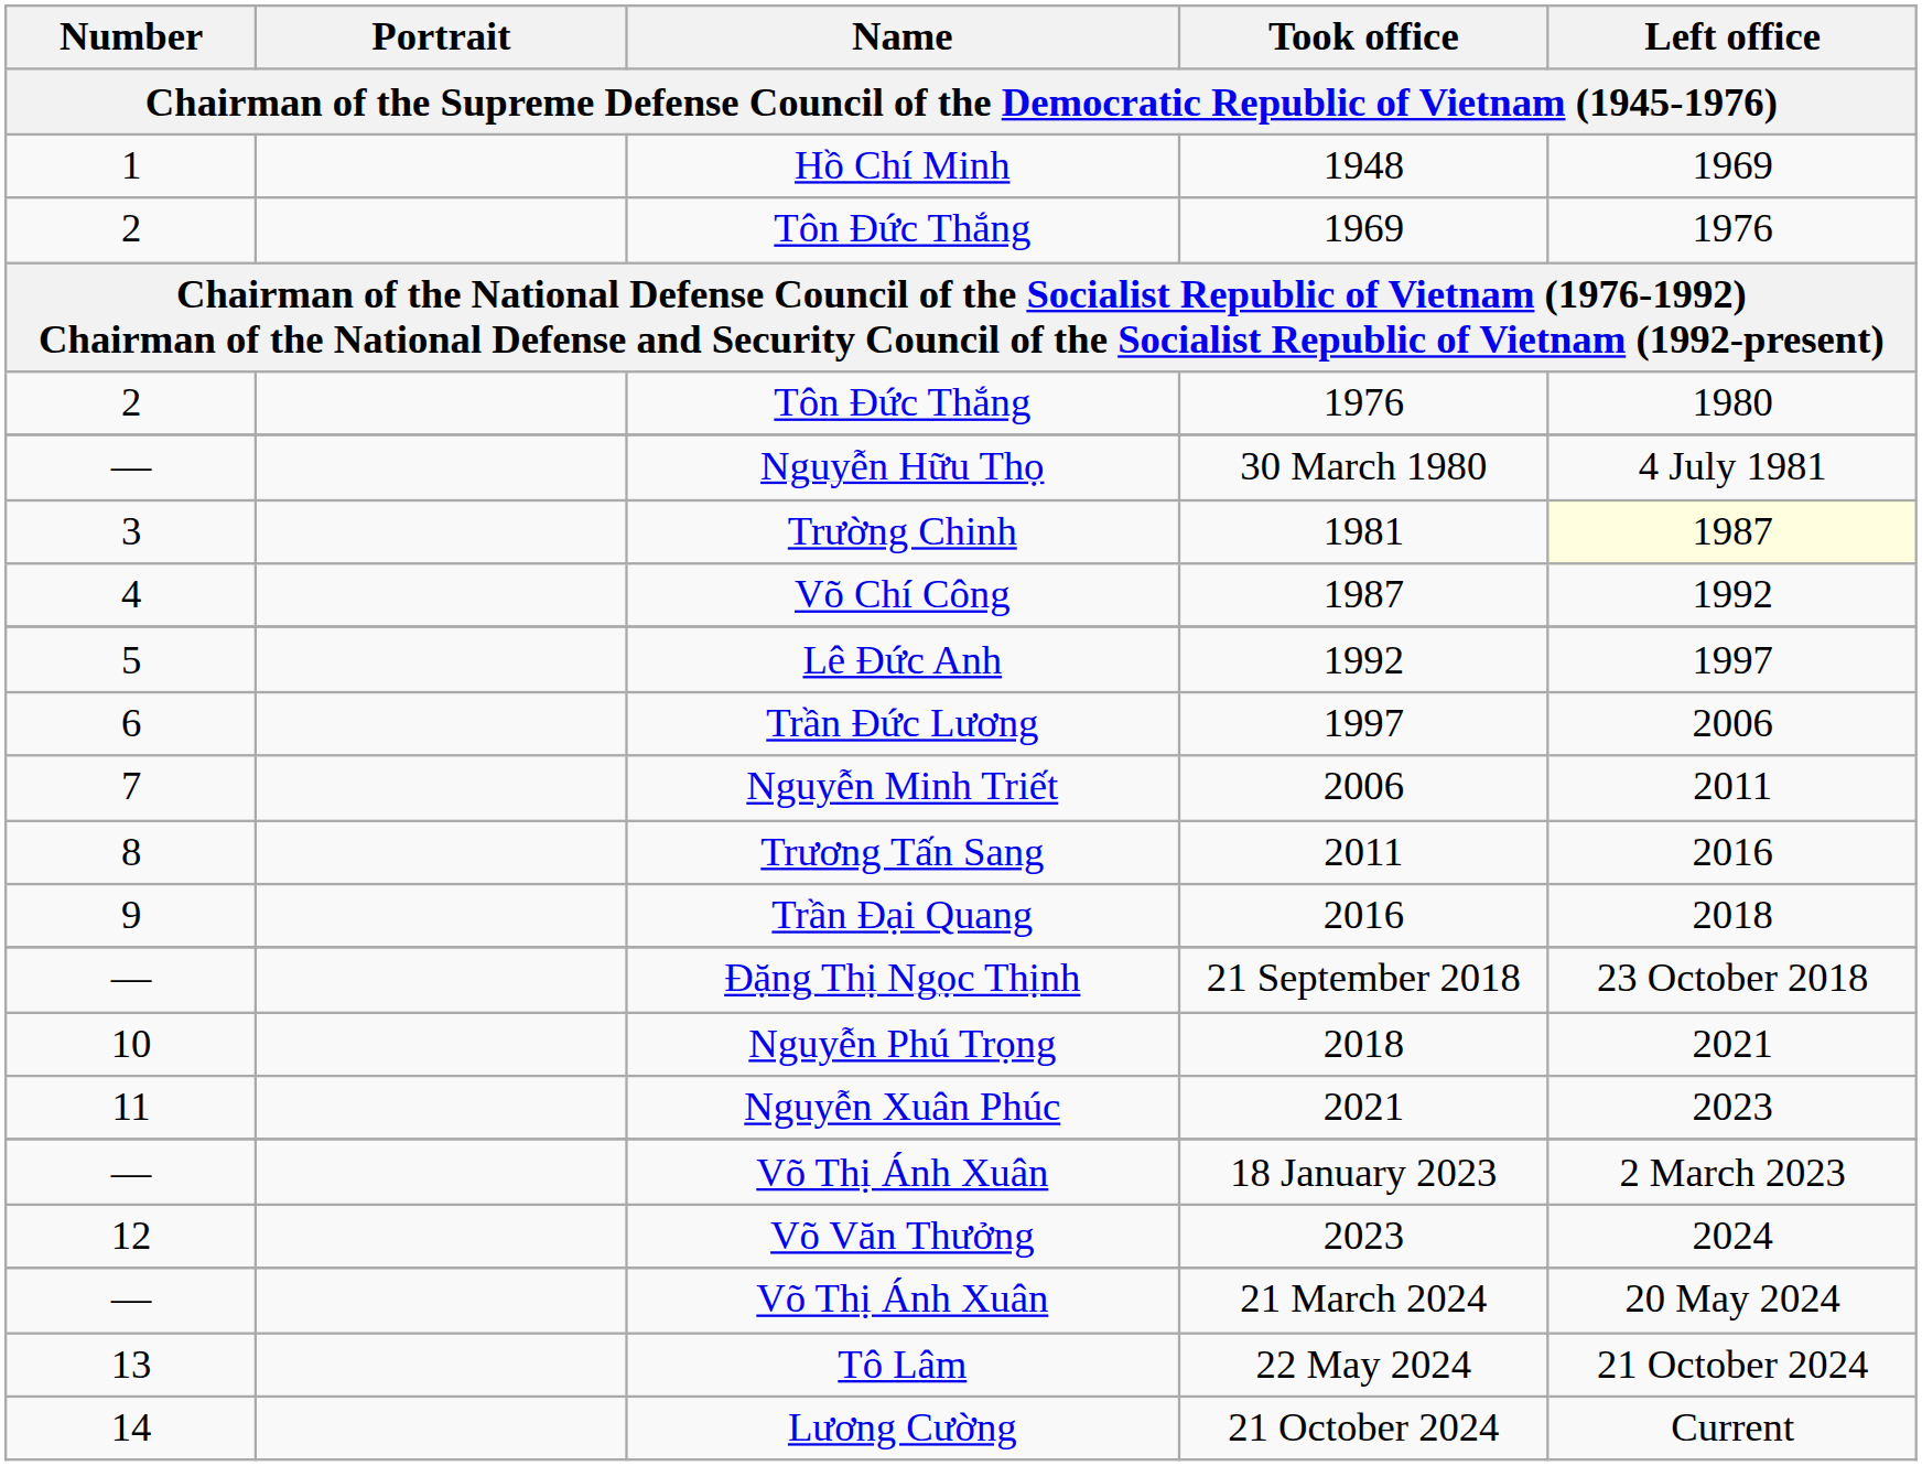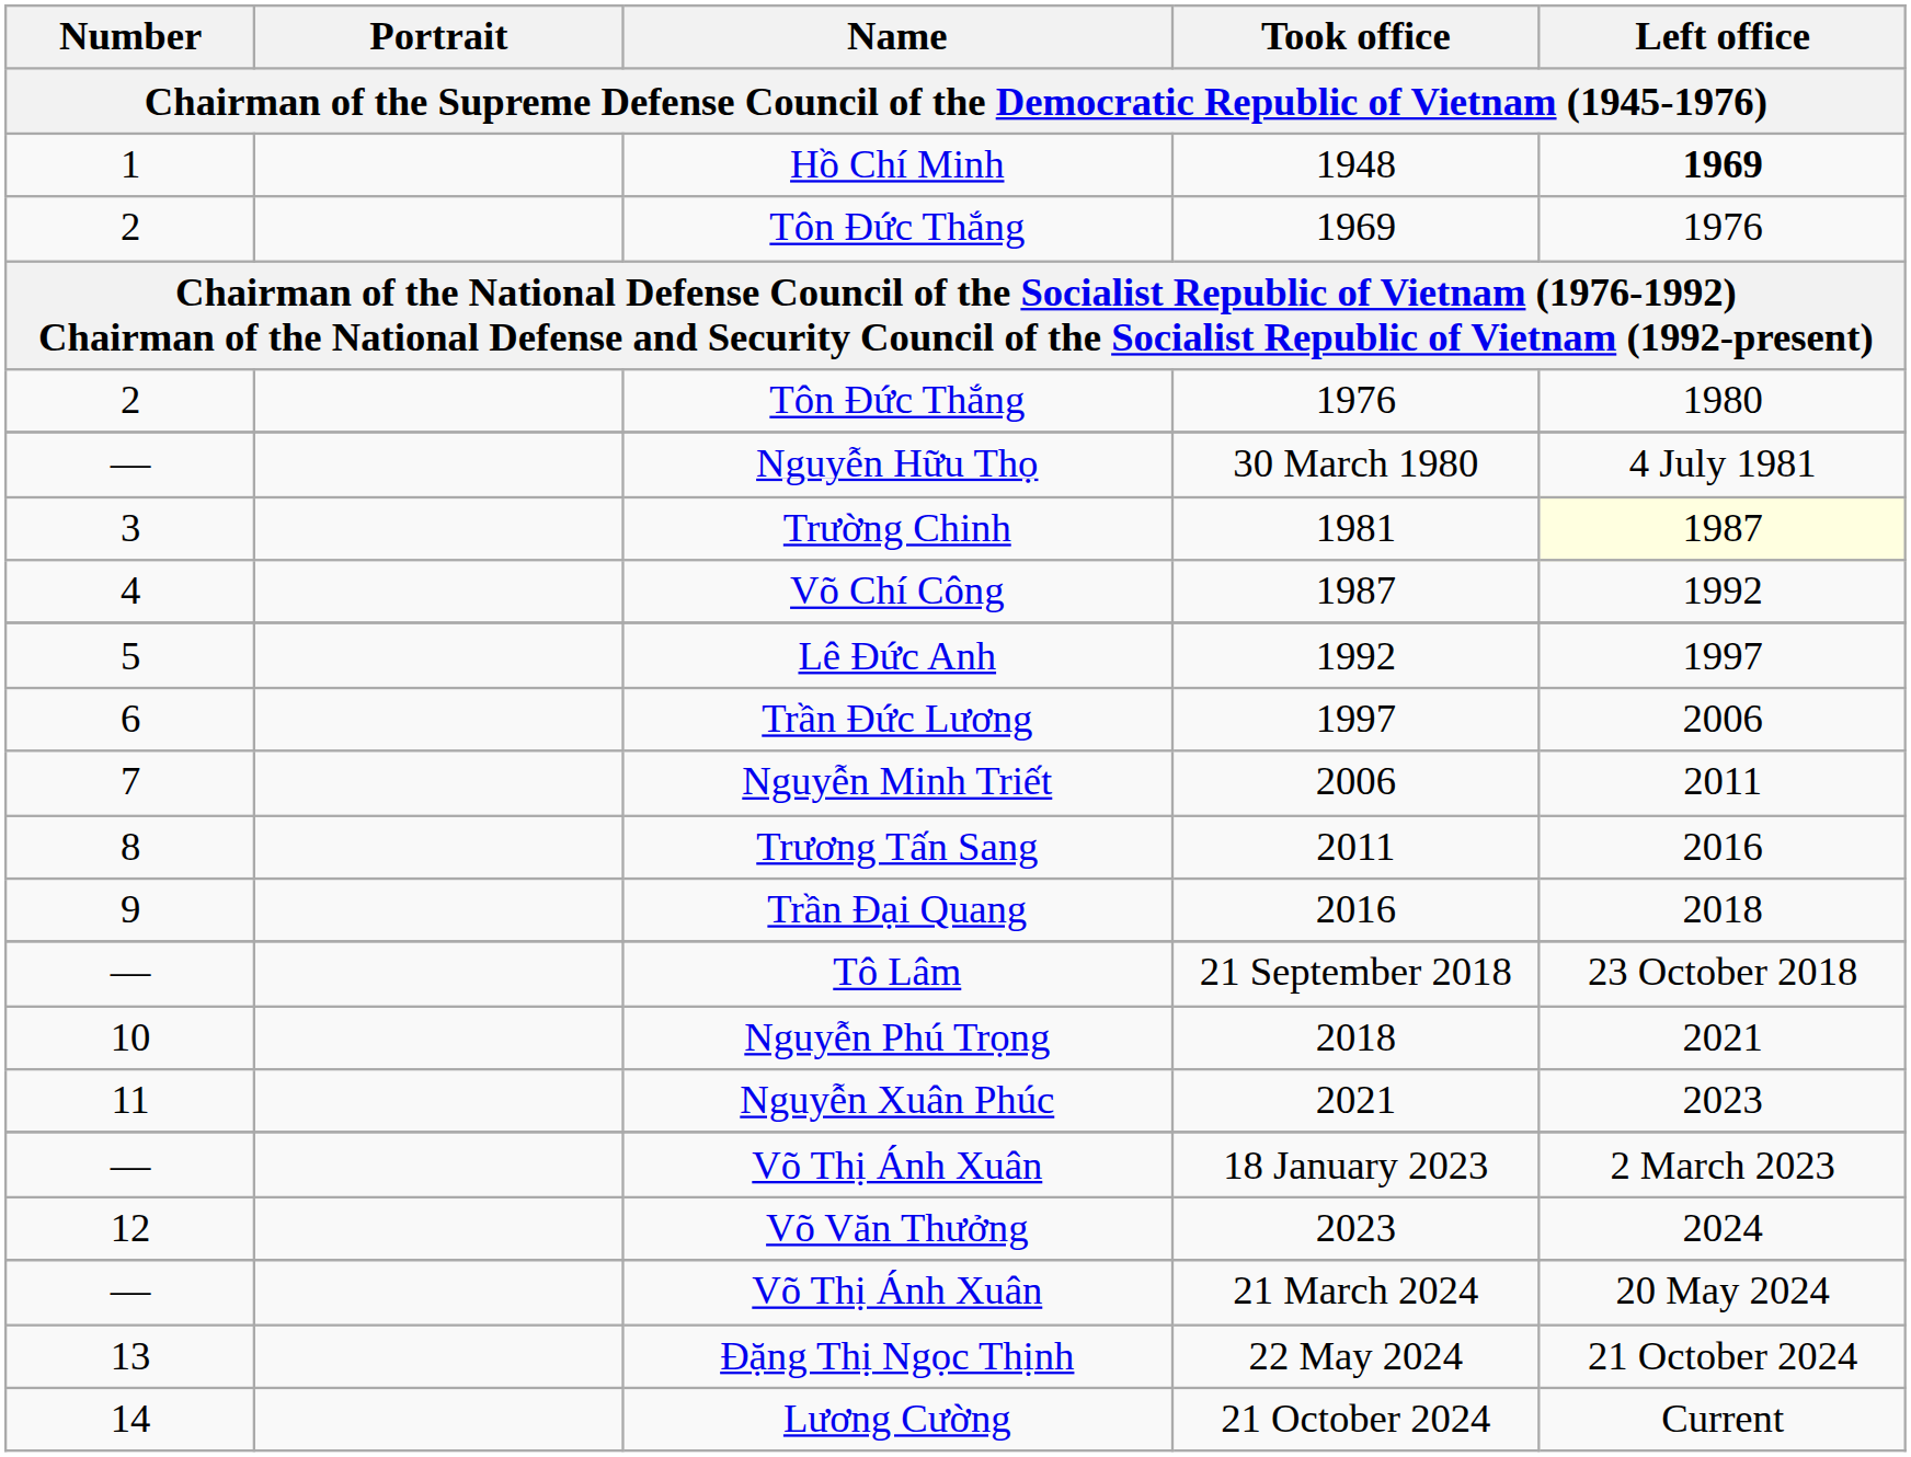1948 | Left office: normal -> bold
21 September 2018 | Name: Đặng Thị Ngọc Thịnh -> Tô Lâm
22 May 2024 | Name: Tô Lâm -> Đặng Thị Ngọc Thịnh
